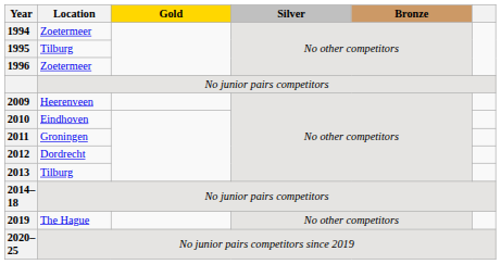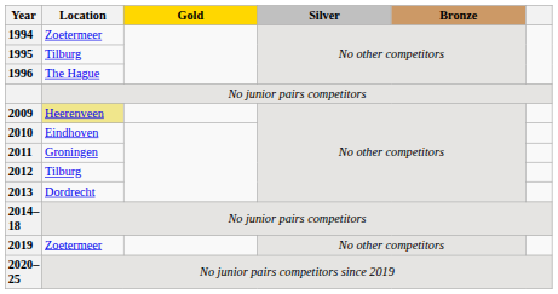1996 | Location: Zoetermeer -> The Hague
2009 | Location: no background -> khaki background
2012 | Location: Dordrecht -> Tilburg
2013 | Location: Tilburg -> Dordrecht
2019 | Location: The Hague -> Zoetermeer
